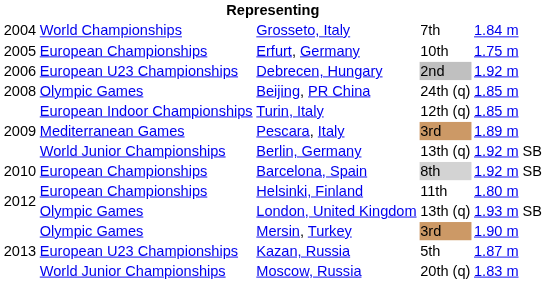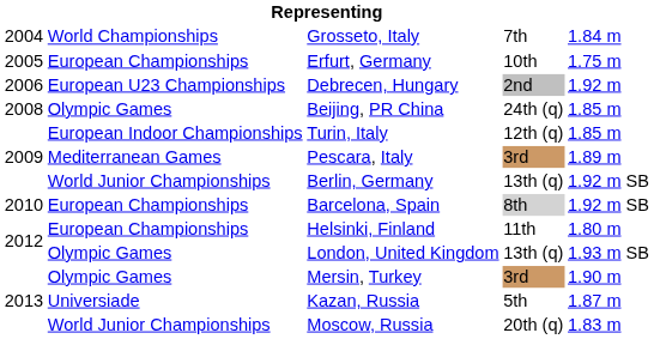Kazan, Russia | column 2: European U23 Championships -> Universiade
